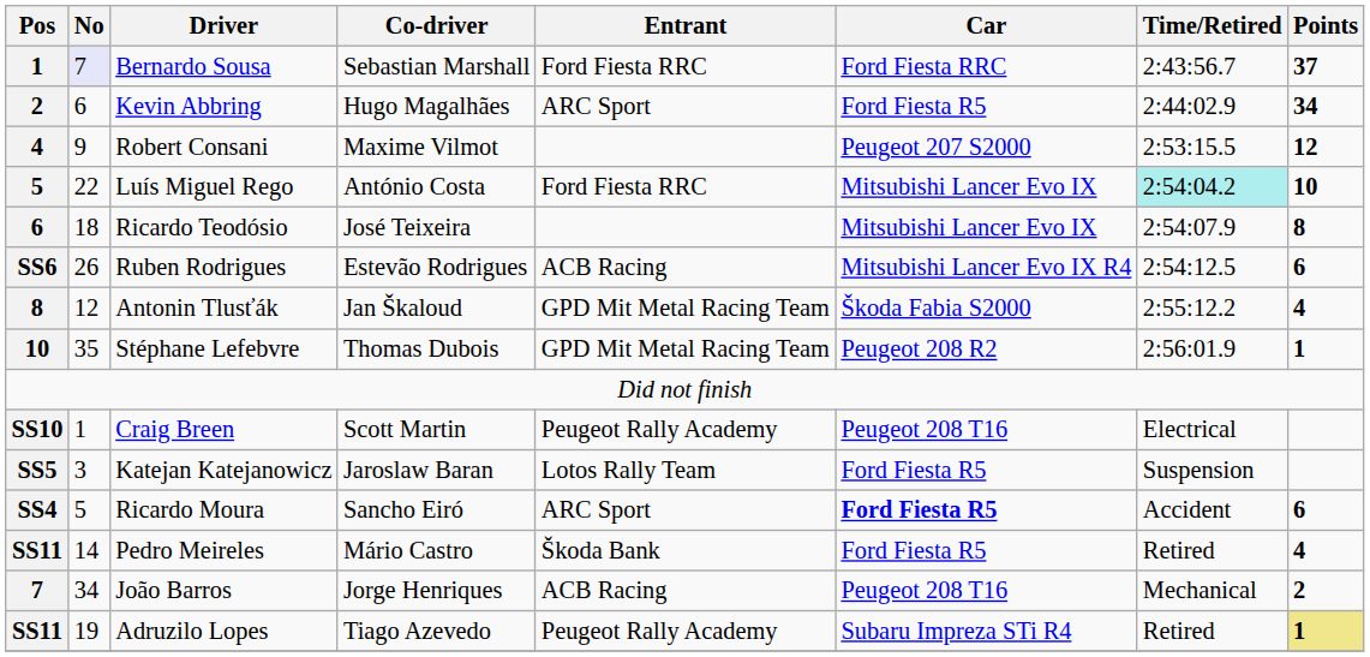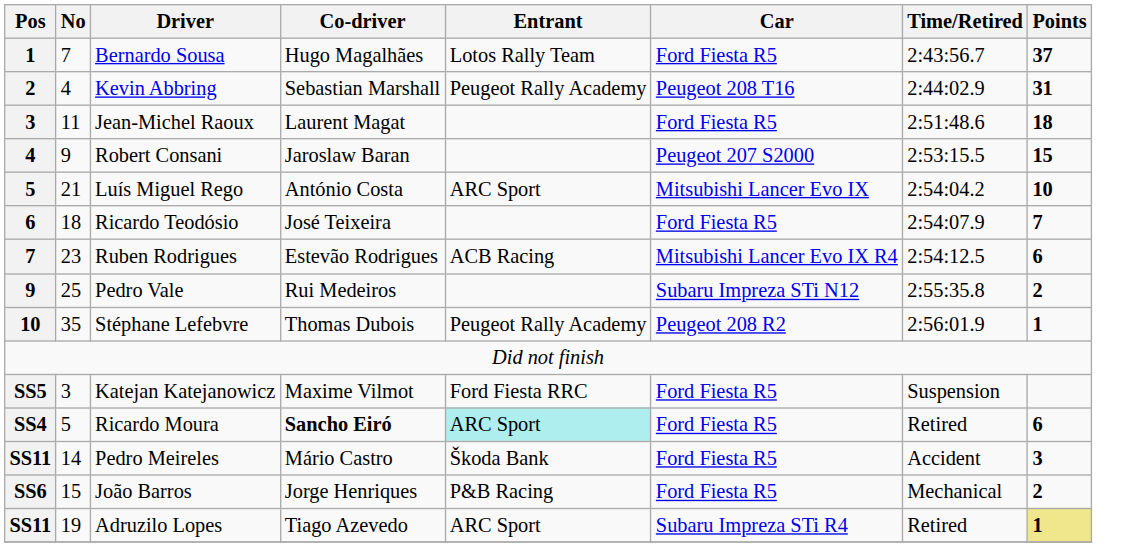Bernardo Sousa | No: lavender background -> no background
Bernardo Sousa | Co-driver: Sebastian Marshall -> Hugo Magalhães
Bernardo Sousa | Entrant: Ford Fiesta RRC -> Lotos Rally Team
Bernardo Sousa | Car: Ford Fiesta RRC -> Ford Fiesta R5
Kevin Abbring | No: 6 -> 4
Kevin Abbring | Co-driver: Hugo Magalhães -> Sebastian Marshall
Kevin Abbring | Entrant: ARC Sport -> Peugeot Rally Academy
Kevin Abbring | Car: Ford Fiesta R5 -> Peugeot 208 T16
Kevin Abbring | Points: 34 -> 31
+ row: 3 | 11 | Jean-Michel Raoux | Laurent Magat | Ford Fiesta R5 | 2:51:48.6 | 18
Robert Consani | Co-driver: Maxime Vilmot -> Jaroslaw Baran
Robert Consani | Points: 12 -> 15
Luís Miguel Rego | No: 22 -> 21
Luís Miguel Rego | Entrant: Ford Fiesta RRC -> ARC Sport
Luís Miguel Rego | Time/Retired: paleturquoise background -> no background
Ricardo Teodósio | Car: Mitsubishi Lancer Evo IX -> Ford Fiesta R5
Ricardo Teodósio | Points: 8 -> 7
Ruben Rodrigues | Pos: SS6 -> 7
Ruben Rodrigues | No: 26 -> 23
- row: 8 | 12 | Antonin Tlusťák | Jan Škaloud | GPD Mit Metal Racing Team | Škoda Fabia S2000 | 2:55:12.2 | 4
+ row: 9 | 25 | Pedro Vale | Rui Medeiros | Subaru Impreza STi N12 | 2:55:35.8 | 2
Stéphane Lefebvre | Entrant: GPD Mit Metal Racing Team -> Peugeot Rally Academy
- row: SS10 | 1 | Craig Breen | Scott Martin | Peugeot Rally Academy | Peugeot 208 T16 | Electrical
Katejan Katejanowicz | Co-driver: Jaroslaw Baran -> Maxime Vilmot
Katejan Katejanowicz | Entrant: Lotos Rally Team -> Ford Fiesta RRC
Ricardo Moura | Co-driver: normal -> bold
Ricardo Moura | Entrant: no background -> paleturquoise background
Ricardo Moura | Car: bold -> normal
Ricardo Moura | Time/Retired: Accident -> Retired
Pedro Meireles | Time/Retired: Retired -> Accident
Pedro Meireles | Points: 4 -> 3
João Barros | Pos: 7 -> SS6
João Barros | No: 34 -> 15
João Barros | Entrant: ACB Racing -> P&B Racing
João Barros | Car: Peugeot 208 T16 -> Ford Fiesta R5
Adruzilo Lopes | Entrant: Peugeot Rally Academy -> ARC Sport
